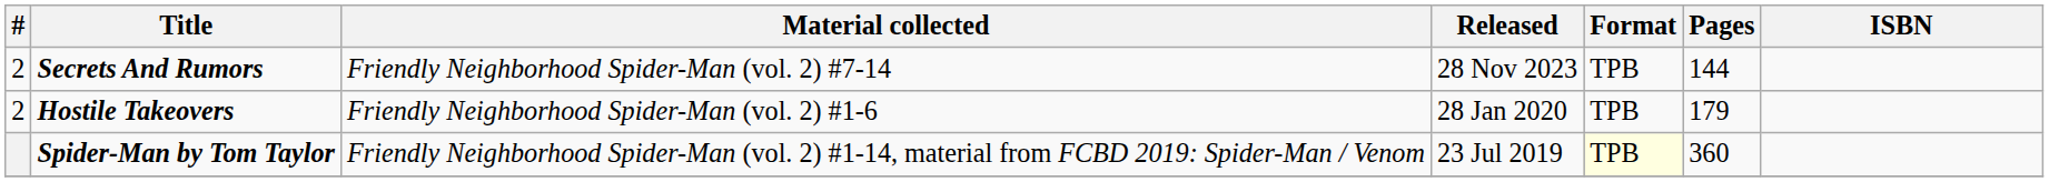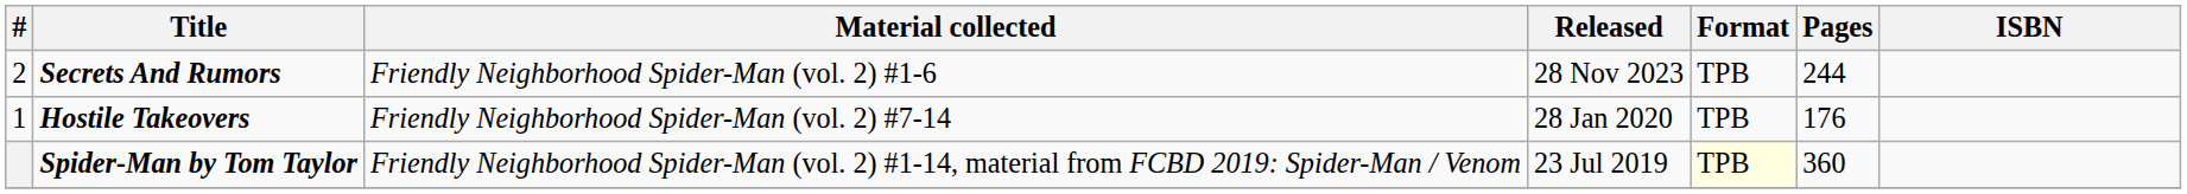Secrets And Rumors | Material collected: Friendly Neighborhood Spider-Man (vol. 2) #7-14 -> Friendly Neighborhood Spider-Man (vol. 2) #1-6
Secrets And Rumors | Pages: 144 -> 244
Hostile Takeovers | #: 2 -> 1
Hostile Takeovers | Material collected: Friendly Neighborhood Spider-Man (vol. 2) #1-6 -> Friendly Neighborhood Spider-Man (vol. 2) #7-14
Hostile Takeovers | Pages: 179 -> 176
